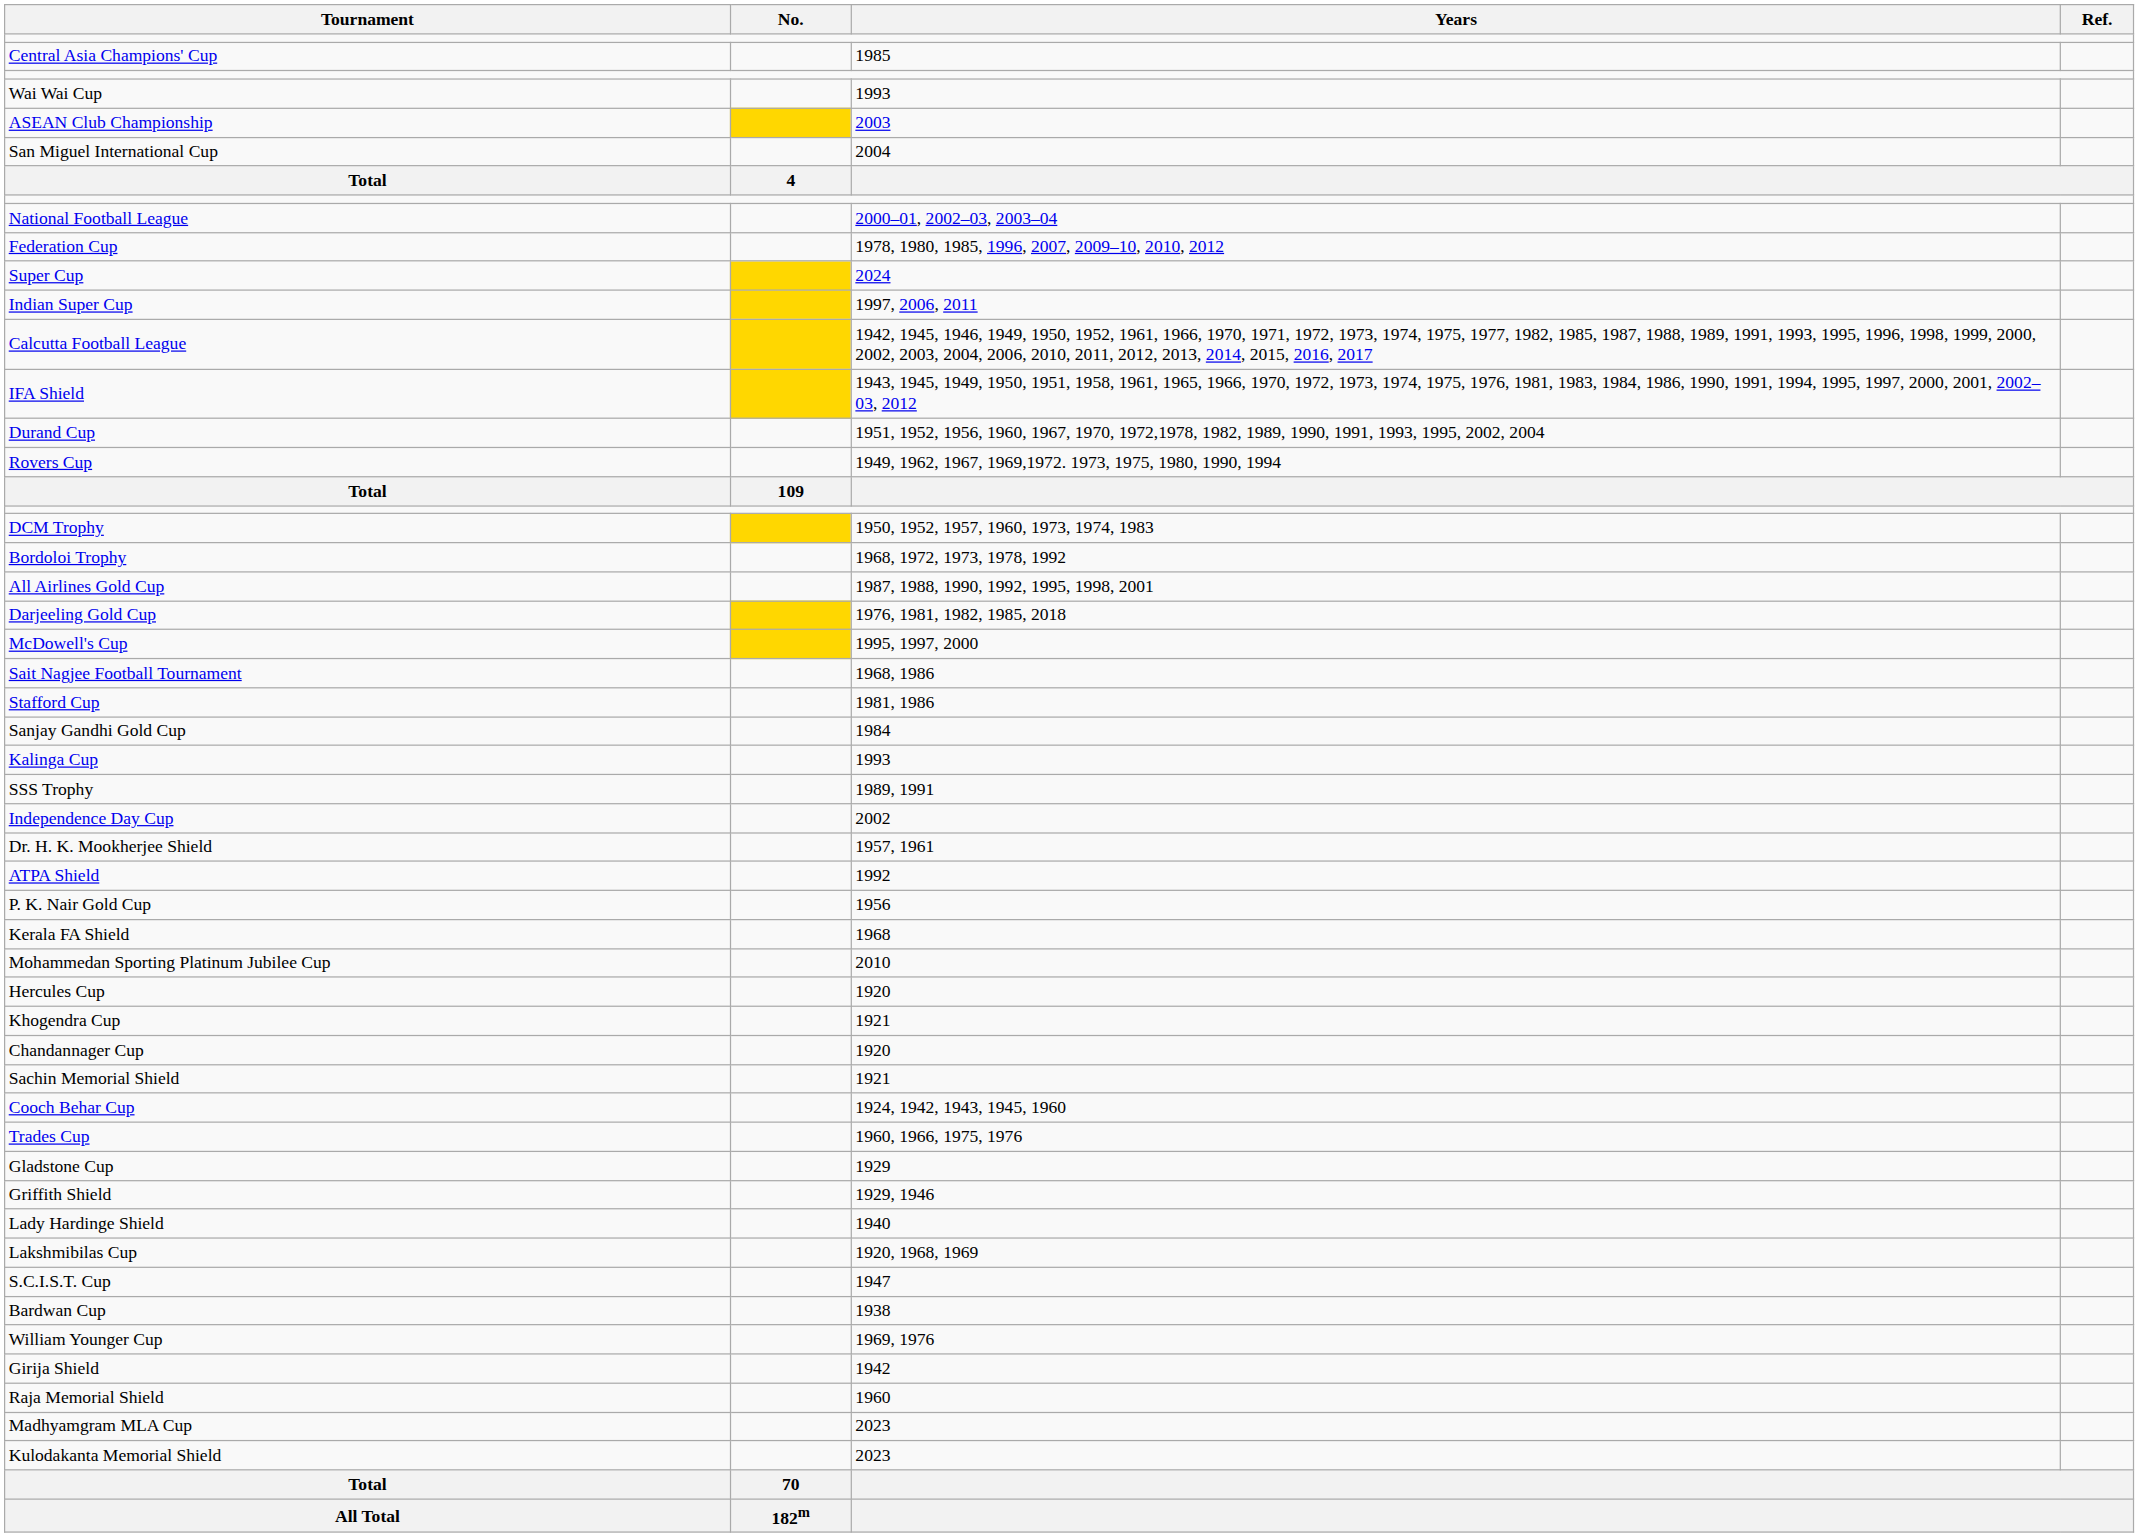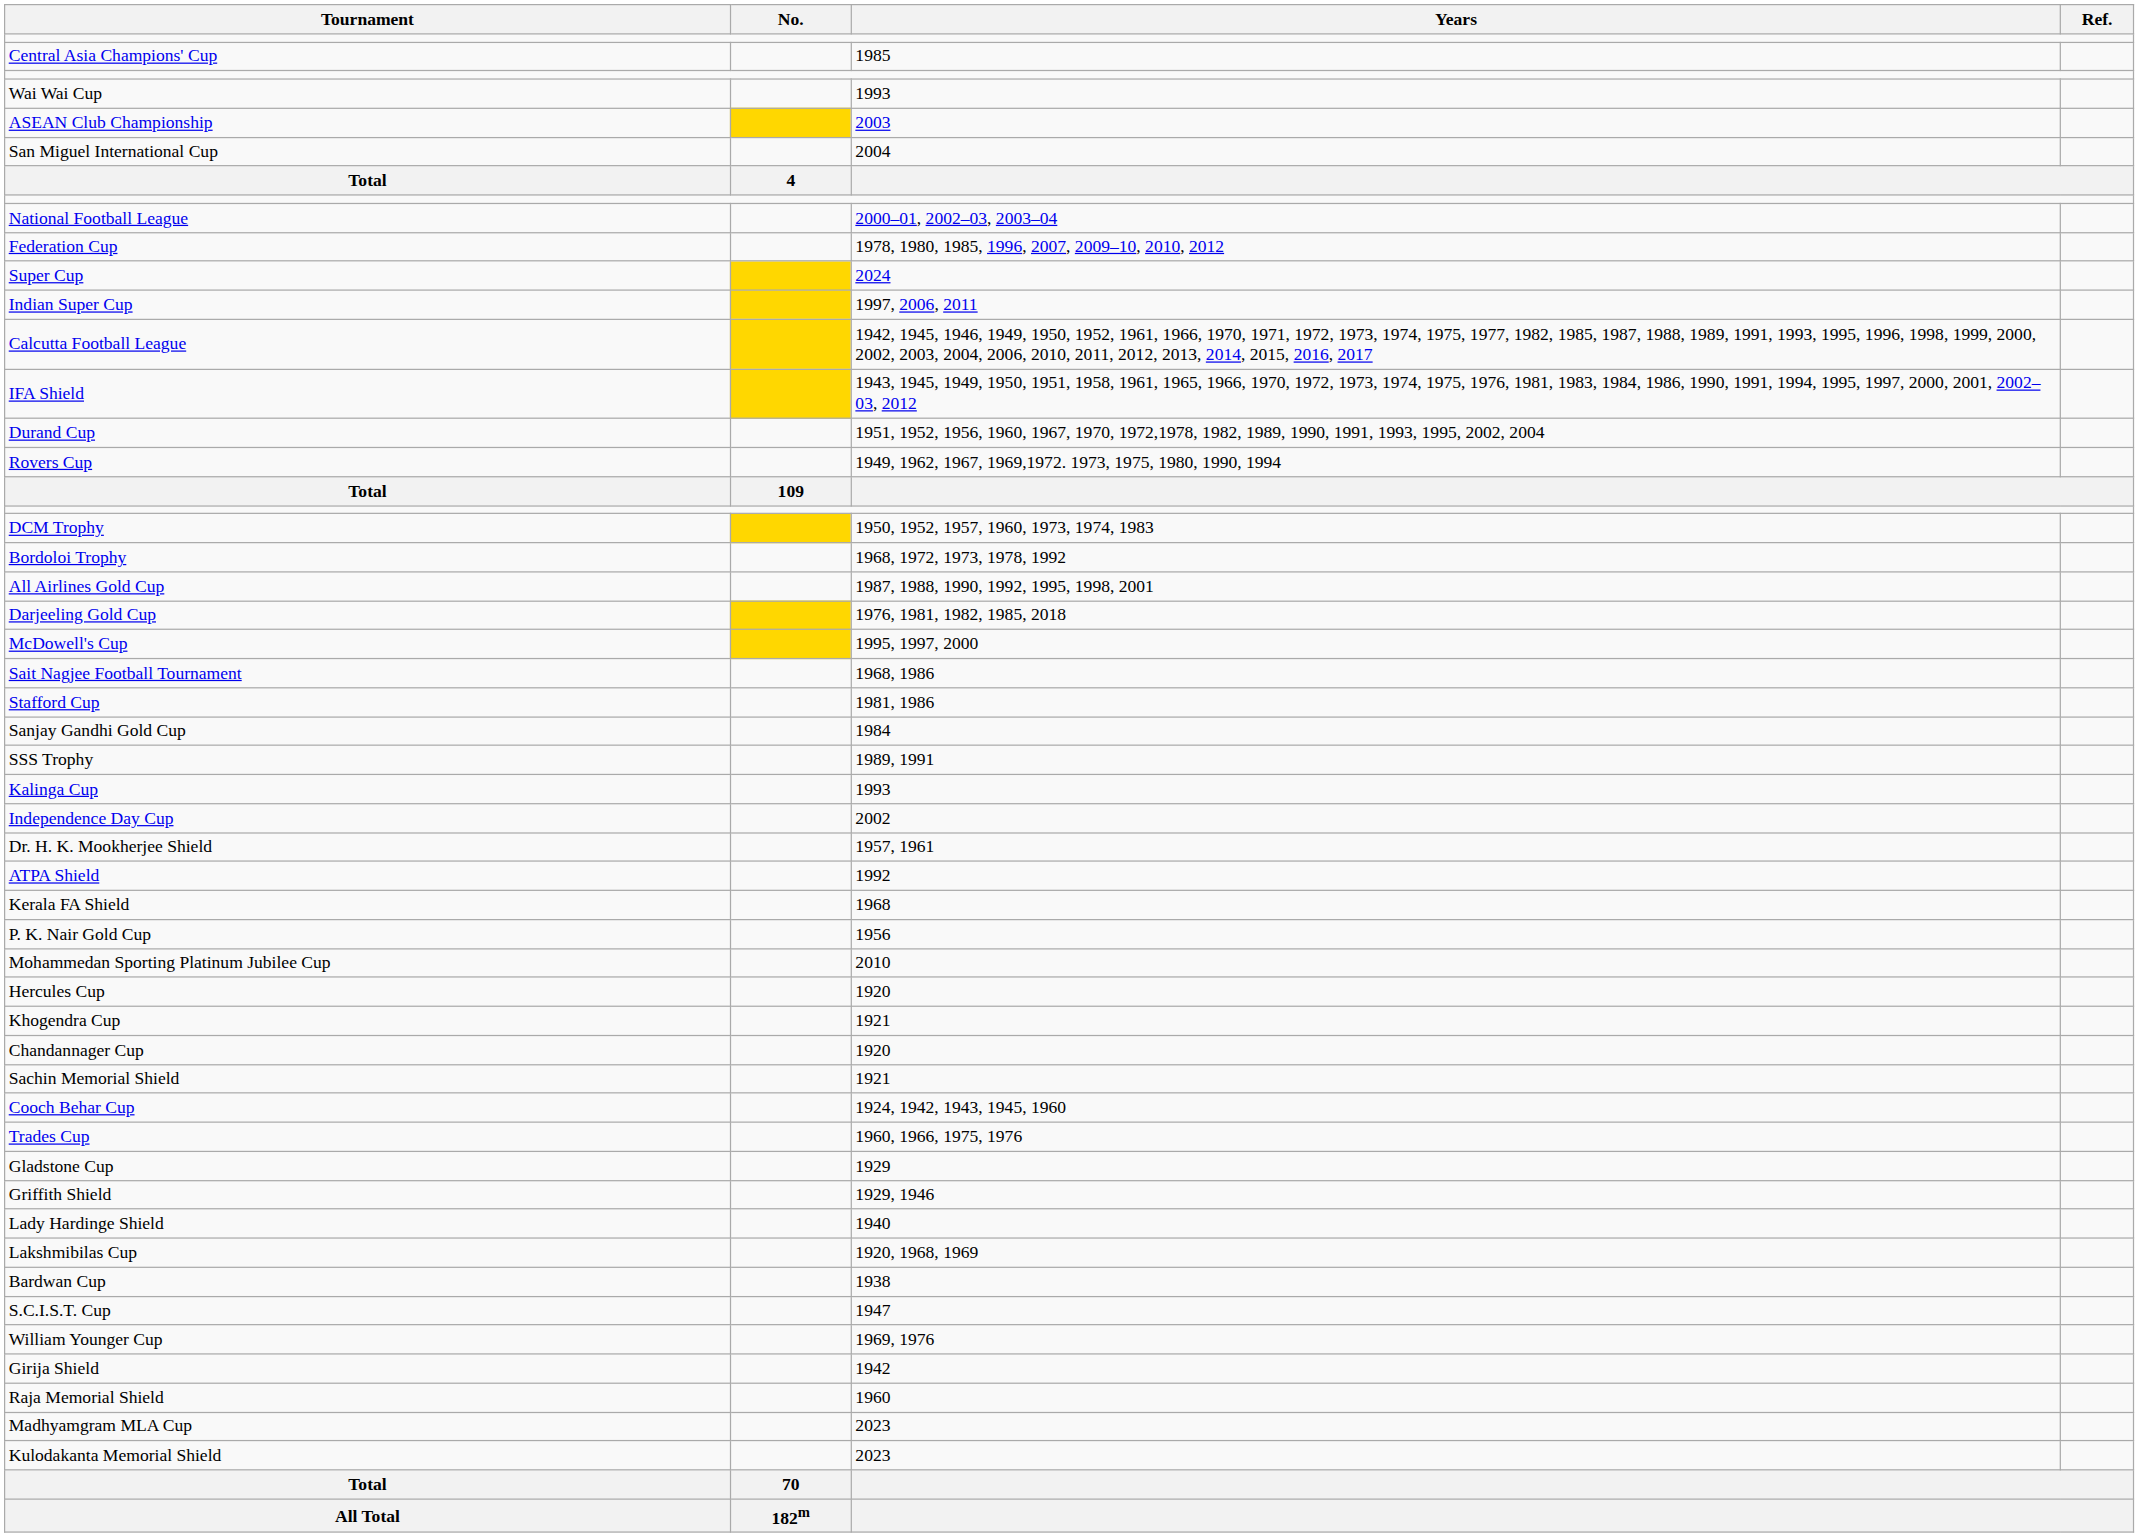rows swapped: Kalinga Cup <-> SSS Trophy
rows swapped: P. K. Nair Gold Cup <-> Kerala FA Shield
rows swapped: Bardwan Cup <-> S.C.I.S.T. Cup
